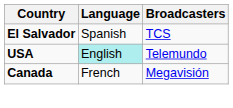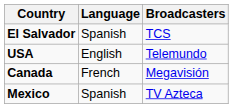USA | Language: paleturquoise background -> no background
+ row: Mexico | Spanish | TV Azteca
